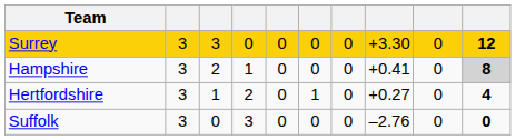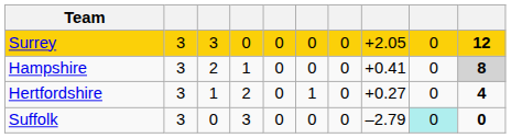Surrey | column 8: +3.30 -> +2.05
Suffolk | column 8: –2.76 -> –2.79
Suffolk | column 9: no background -> paleturquoise background
